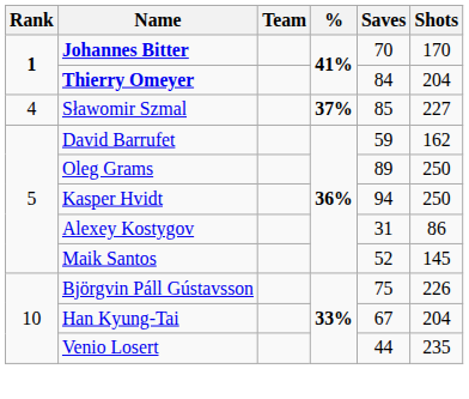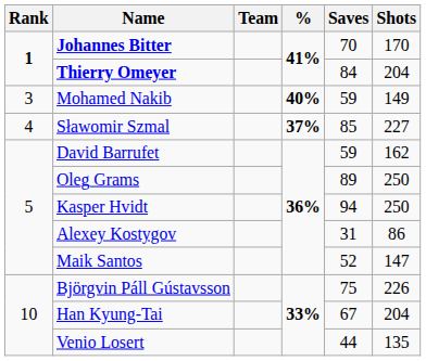+ row: 3 | Mohamed Nakib | 40% | 59 | 149
Maik Santos | Shots: 145 -> 147
Venio Losert | Shots: 235 -> 135
